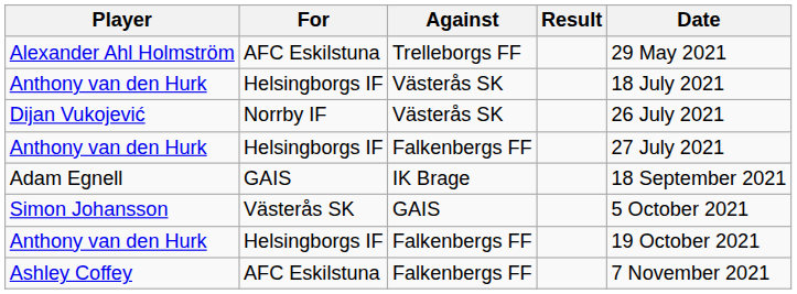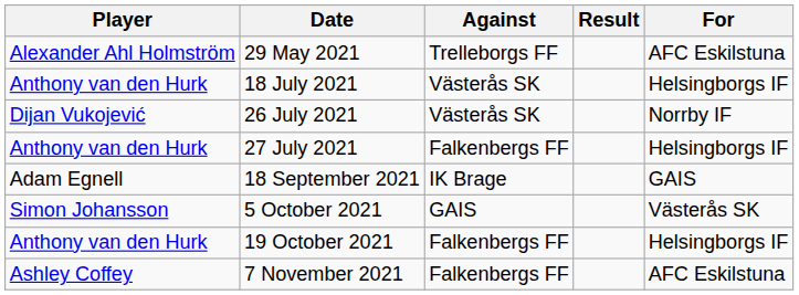columns swapped: For <-> Date
